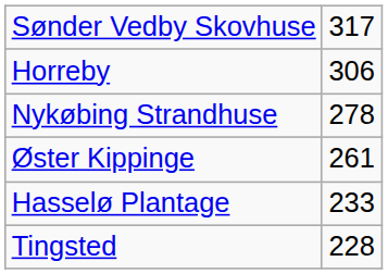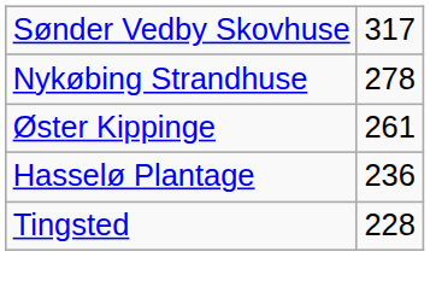- row: Horreby | 306
Hasselø Plantage | column 2: 233 -> 236
